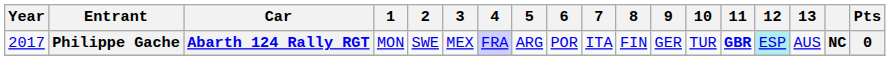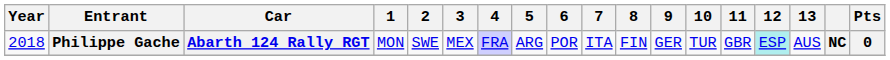Philippe Gache | Year: 2017 -> 2018
Philippe Gache | 11: bold -> normal
